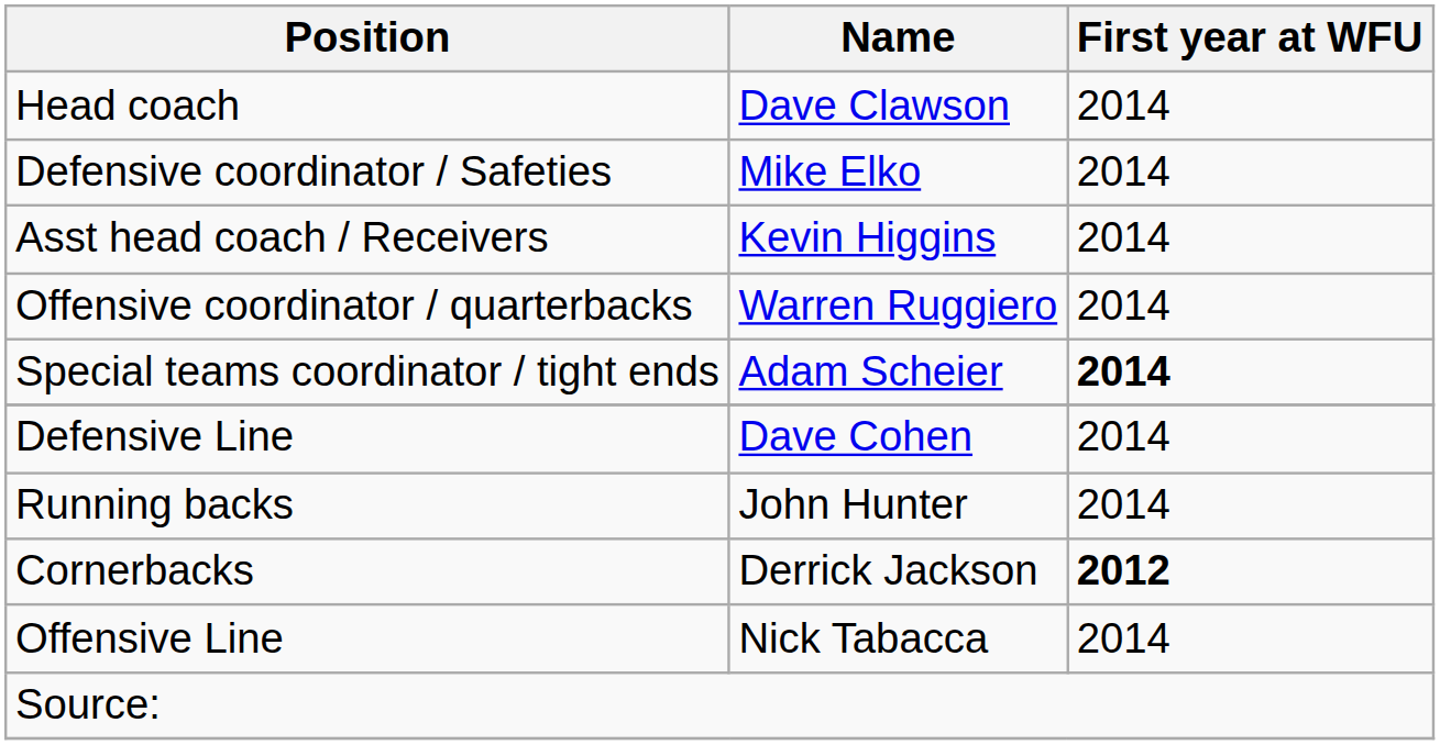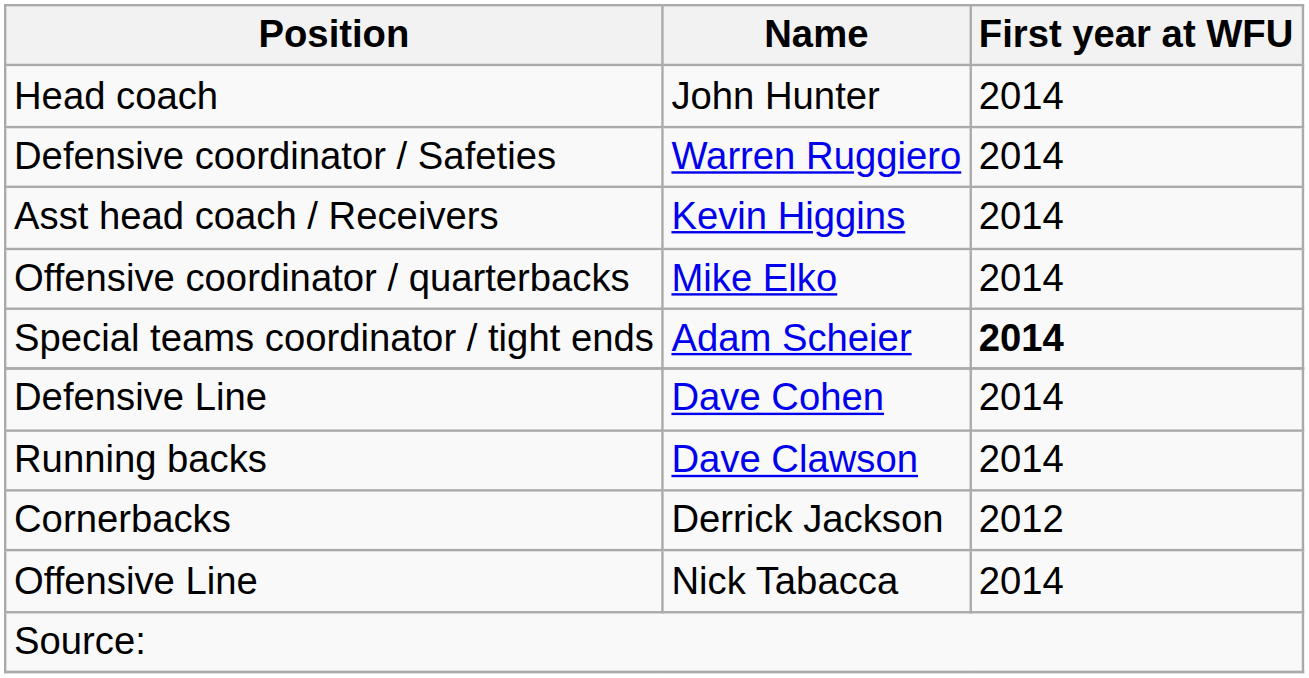Head coach | Name: Dave Clawson -> John Hunter
Defensive coordinator / Safeties | Name: Mike Elko -> Warren Ruggiero
Offensive coordinator / quarterbacks | Name: Warren Ruggiero -> Mike Elko
Running backs | Name: John Hunter -> Dave Clawson
Cornerbacks | First year at WFU: bold -> normal
